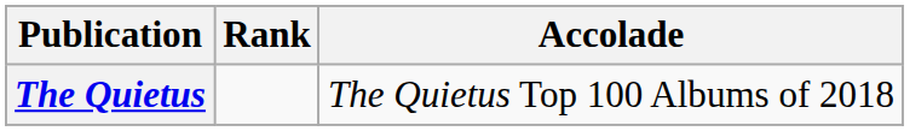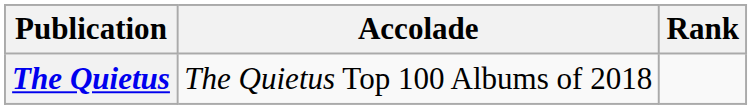columns swapped: Accolade <-> Rank
